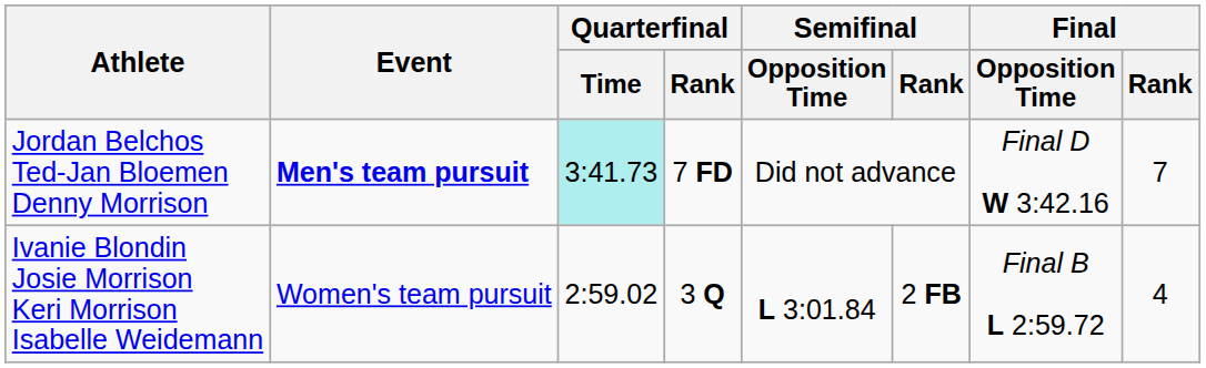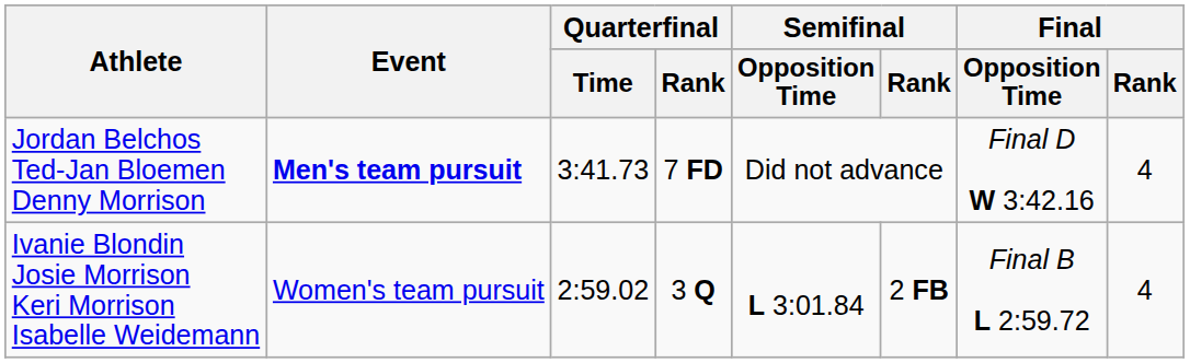Jordan Belchos Ted-Jan Bloemen Denny Morrison | Quarterfinal / Time: paleturquoise background -> no background
Jordan Belchos Ted-Jan Bloemen Denny Morrison | Final / Rank: 7 -> 4
